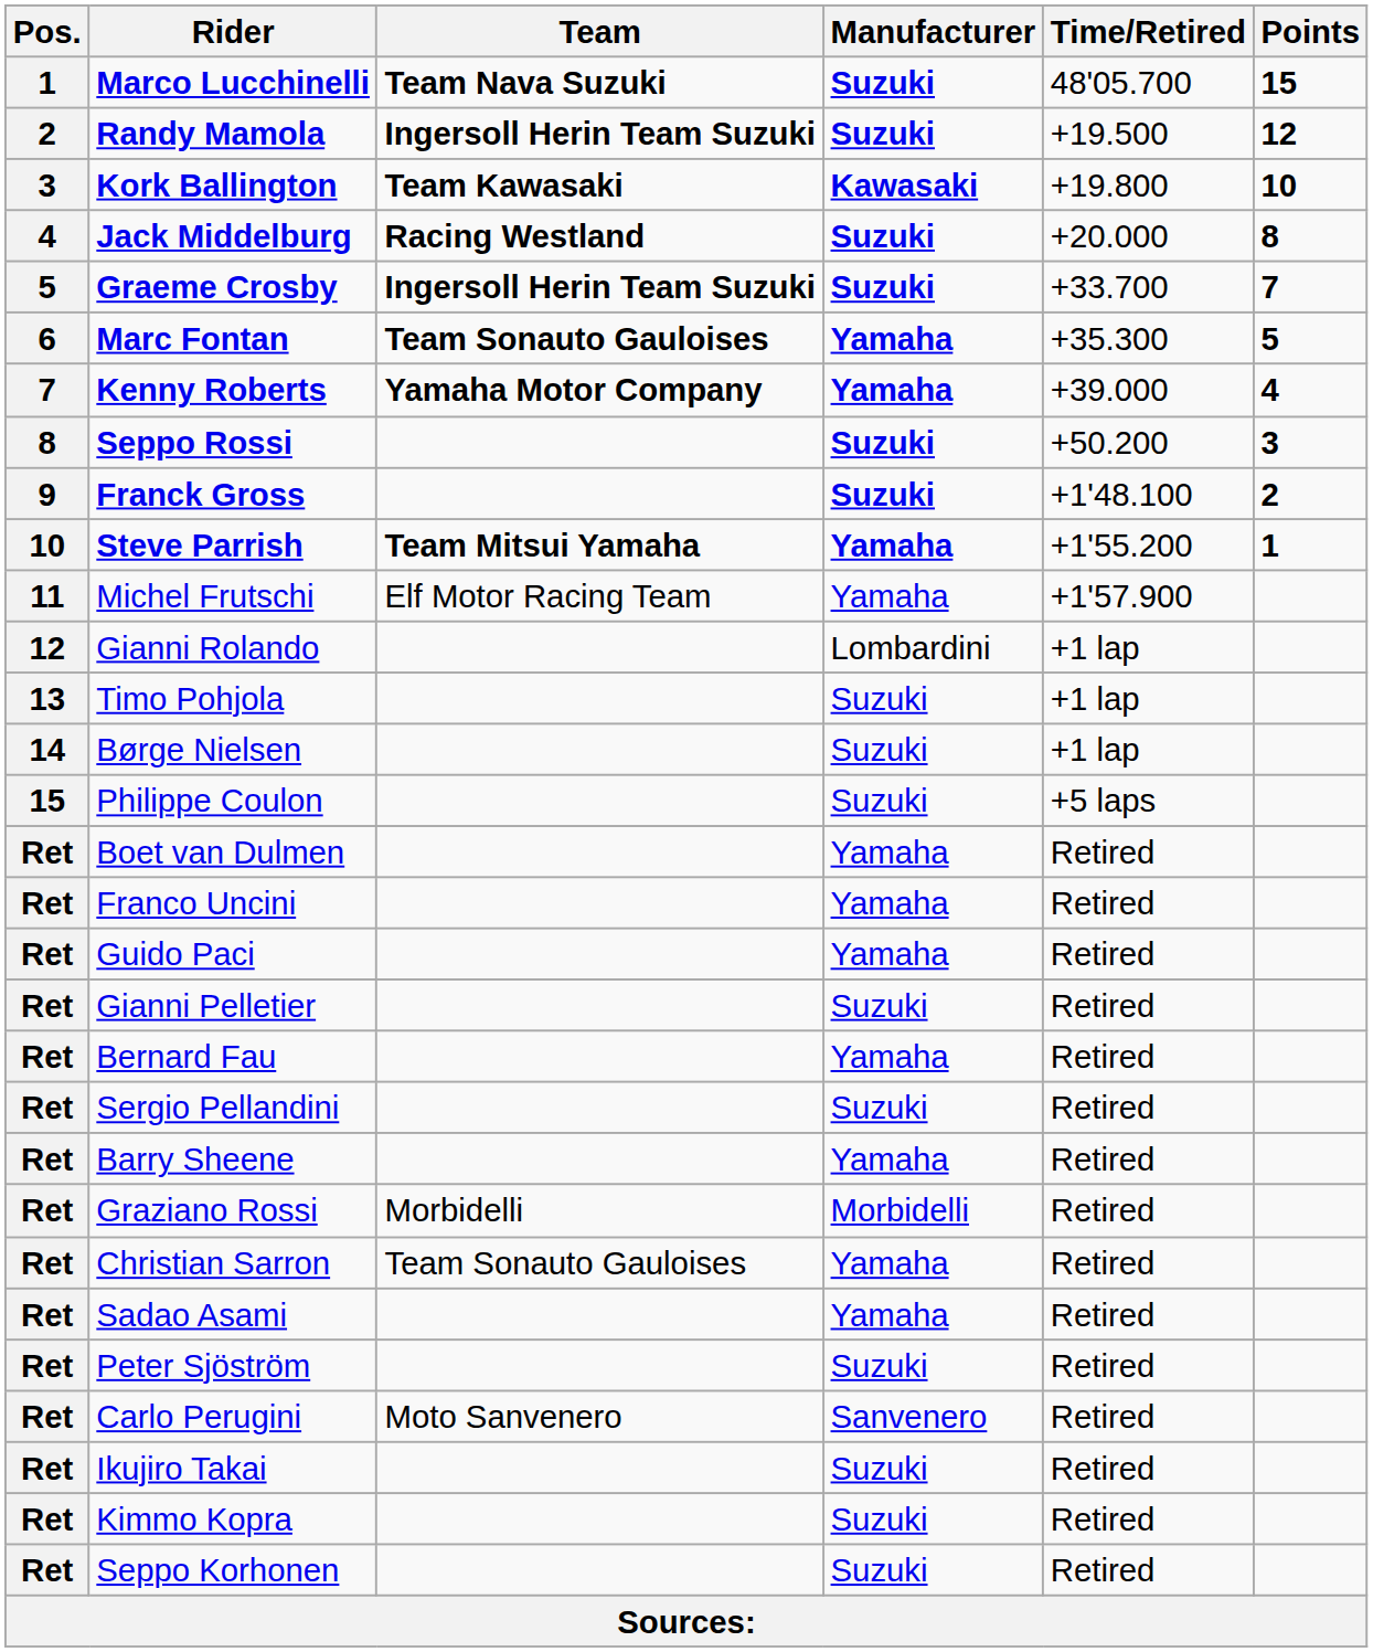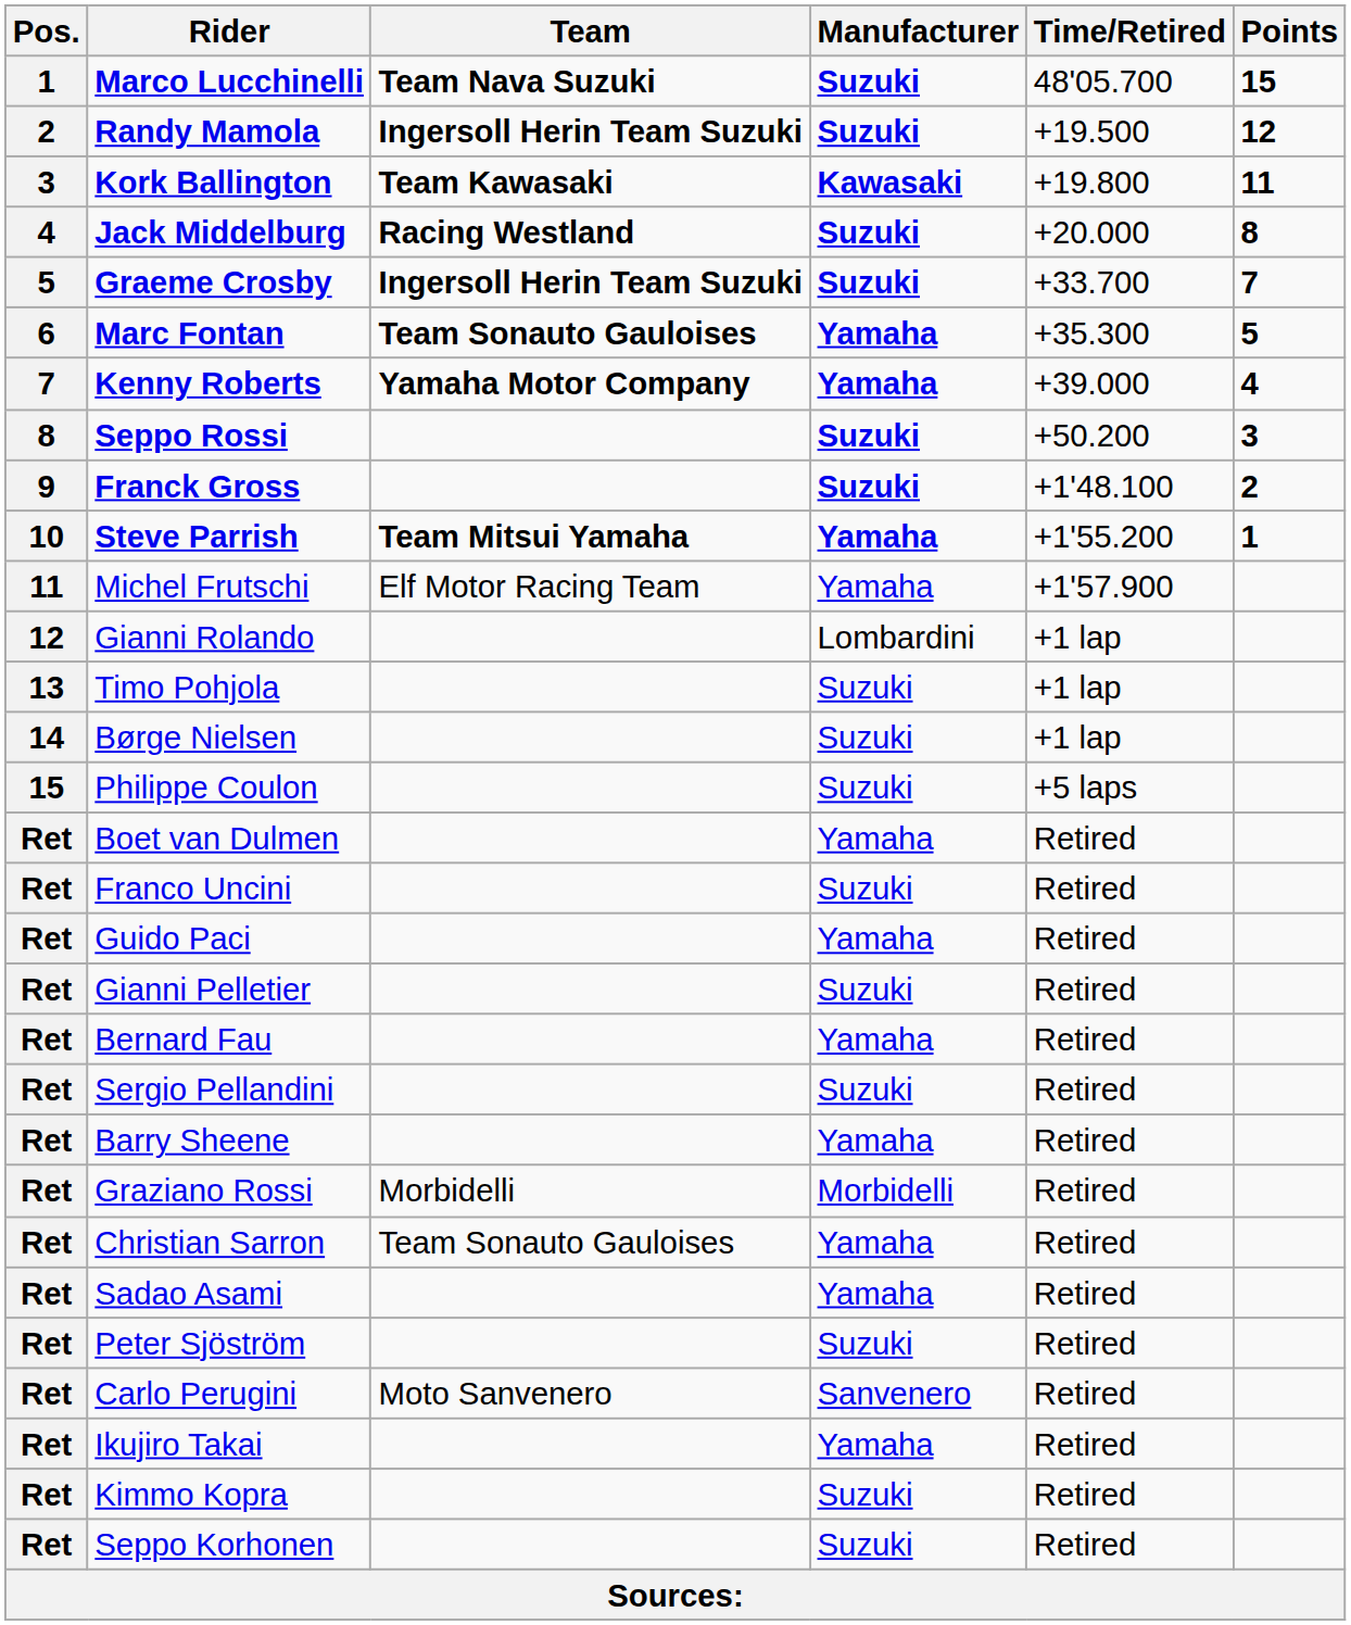Kork Ballington | Points: 10 -> 11
Franco Uncini | Manufacturer: Yamaha -> Suzuki
Ikujiro Takai | Manufacturer: Suzuki -> Yamaha
